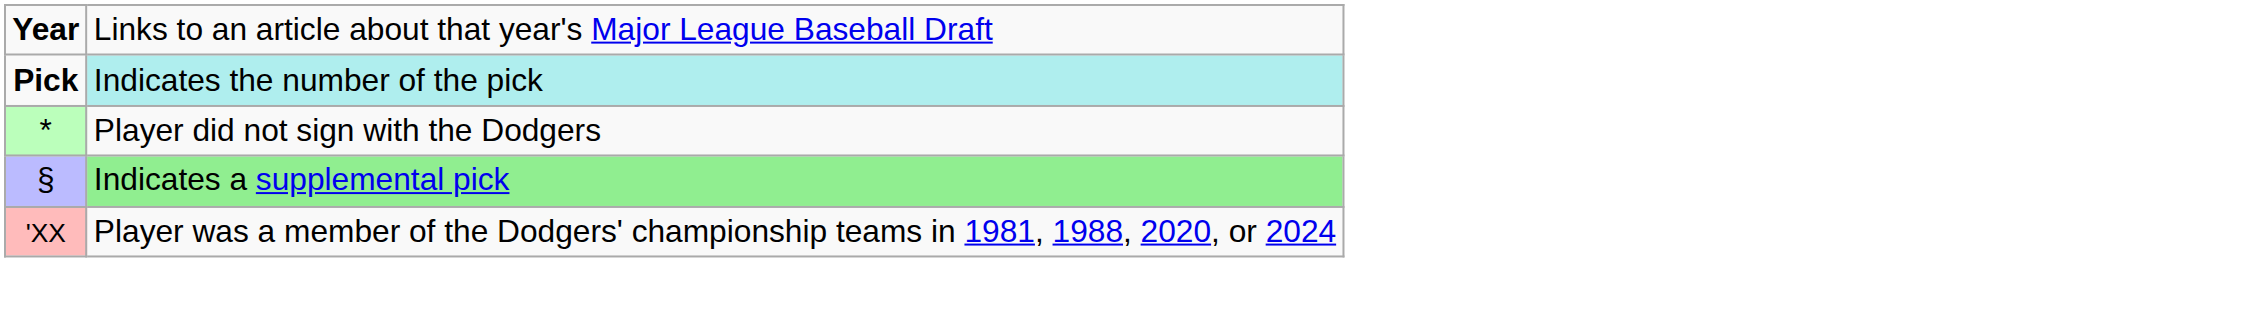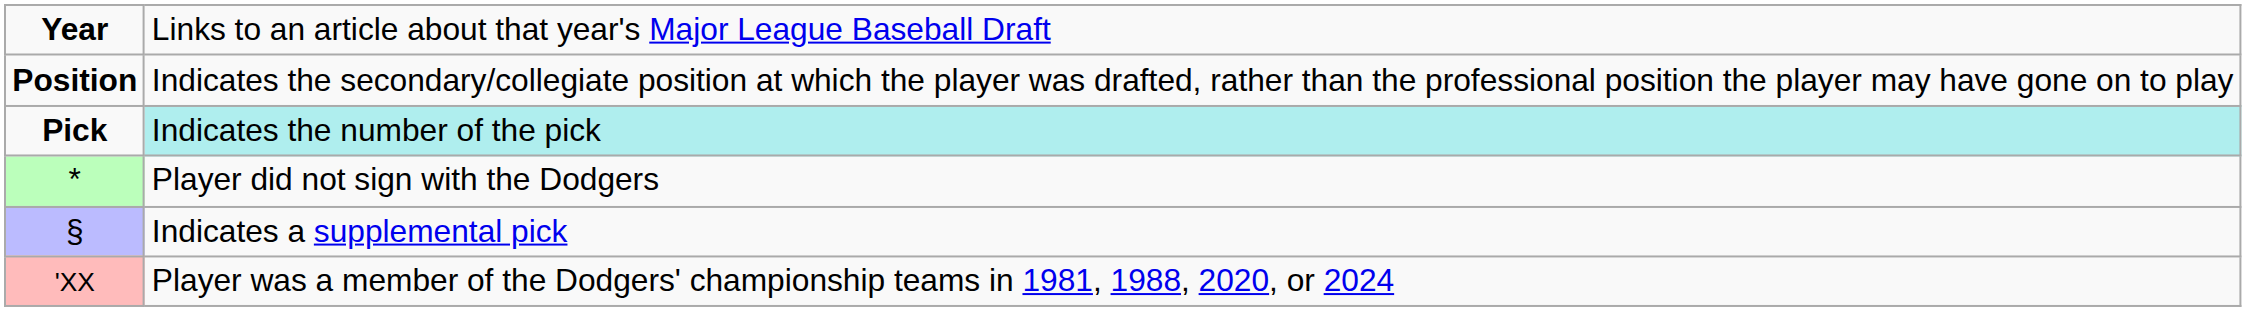+ row: Position | Indicates the secondary/collegiate position at which the player was drafted, rather than the professional position the player may have gone on to play
§ | column 2: lightgreen background -> no background
